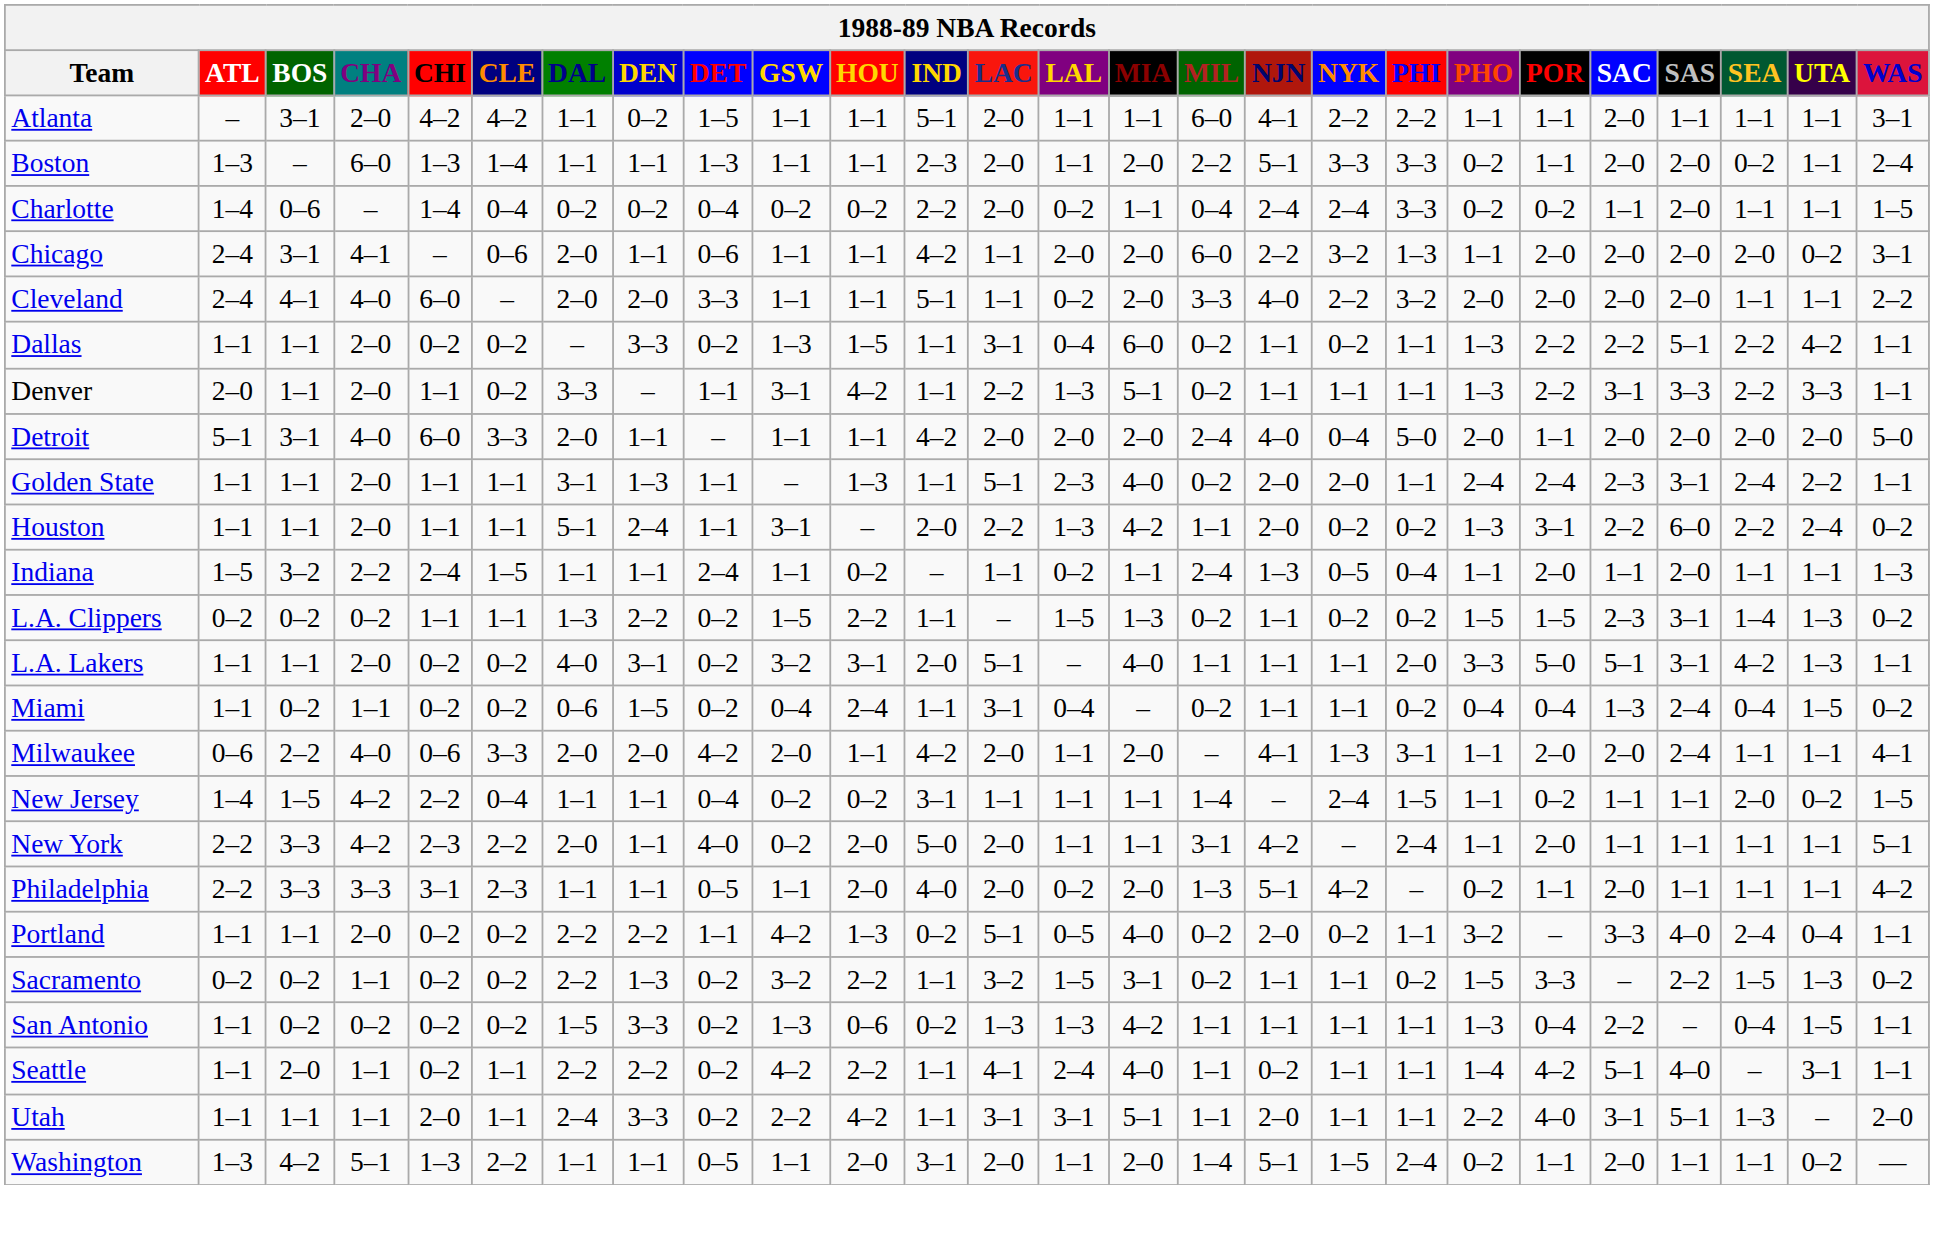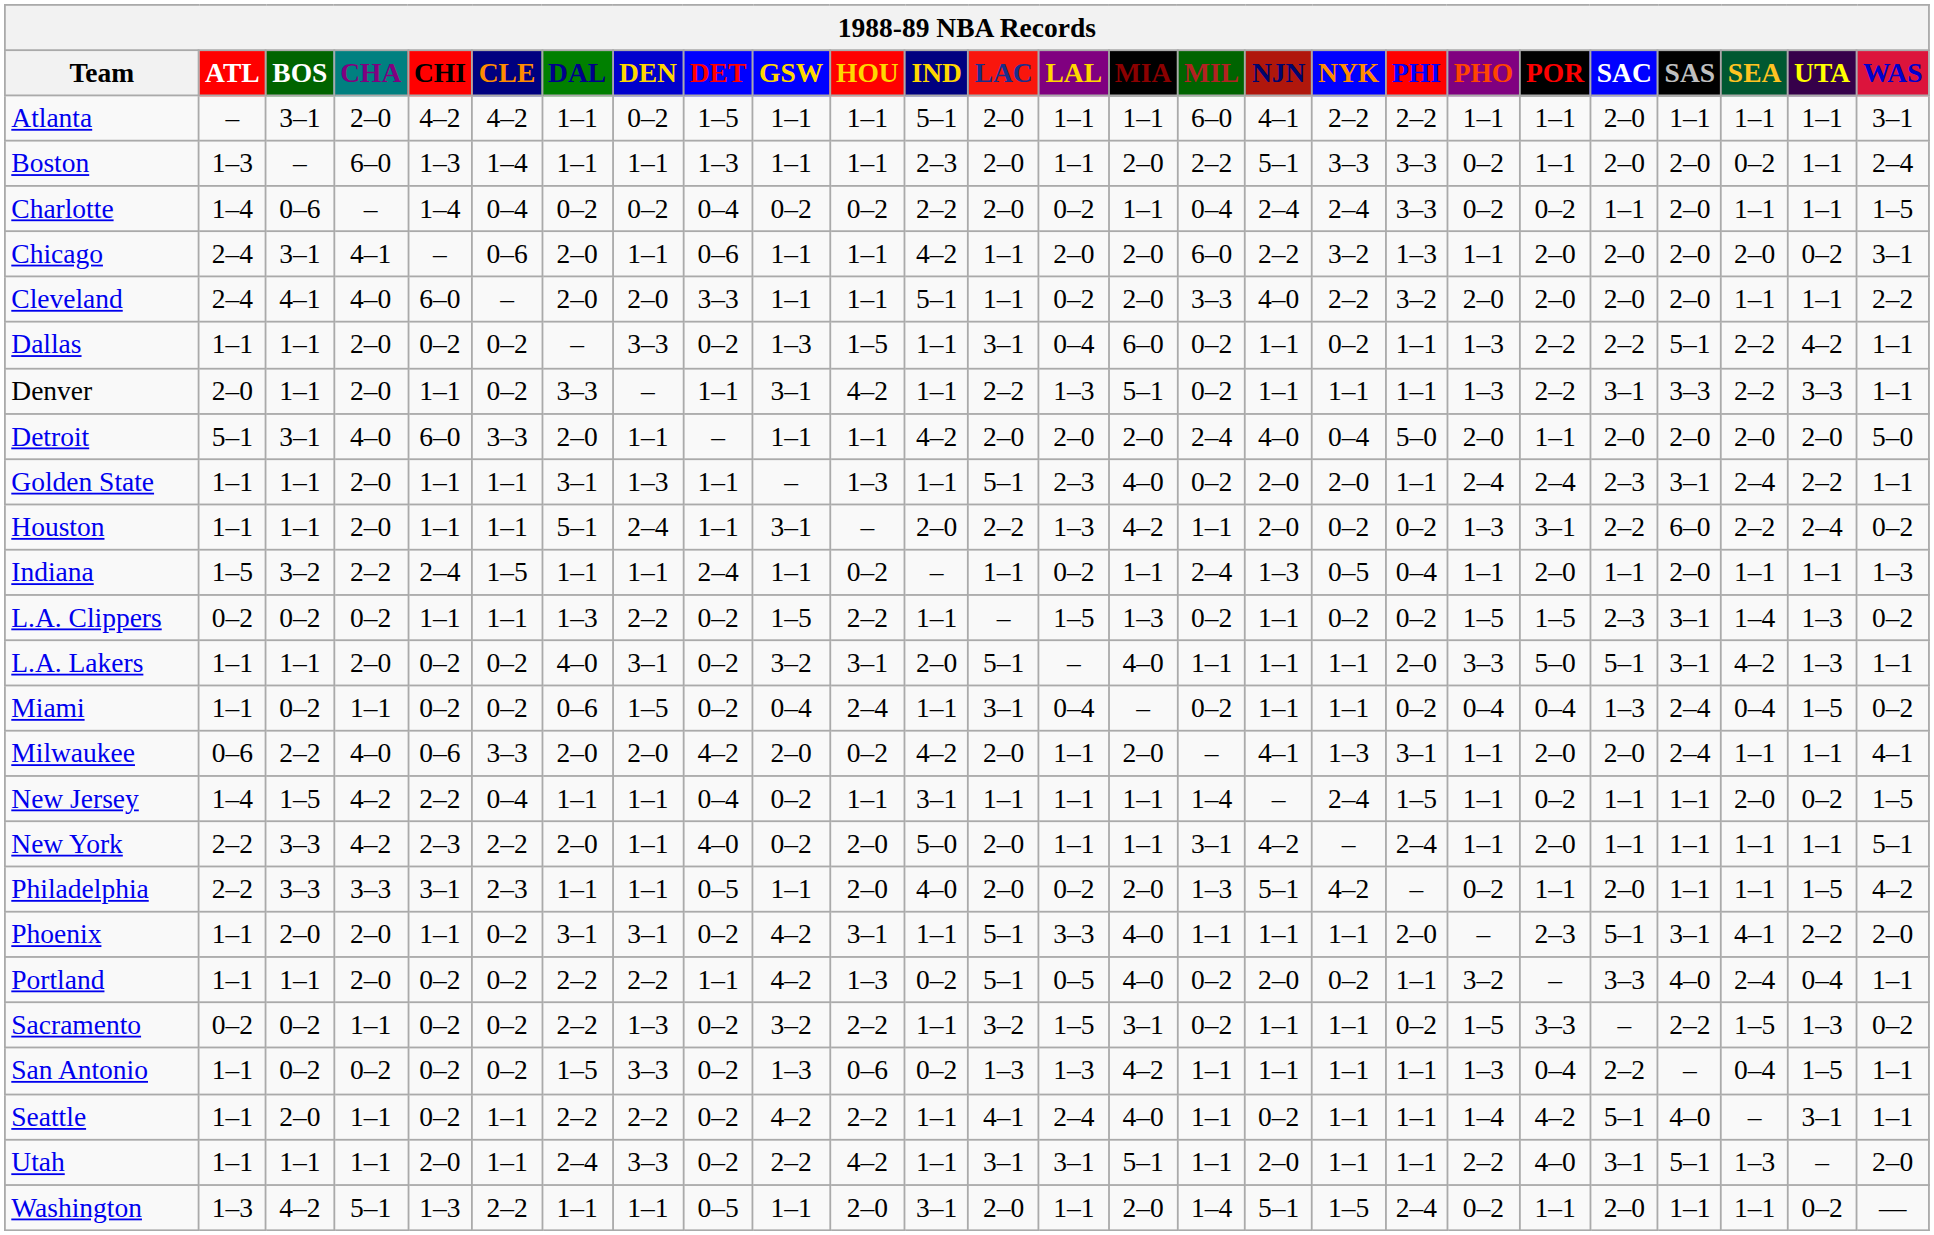Milwaukee | HOU: 1–1 -> 0–2
New Jersey | HOU: 0–2 -> 1–1
Philadelphia | UTA: 1–1 -> 1–5
+ row: Phoenix | 1–1 | 2–0 | 2–0 | 1–1 | 0–2 | 3–1 | 3–1 | 0–2 | 4–2 | 3–1 | 1–1 | 5–1 | 3–3 | 4–0 | 1–1 | 1–1 | 1–1 | 2–0 | – | 2–3 | 5–1 | 3–1 | 4–1 | 2–2 | 2–0
